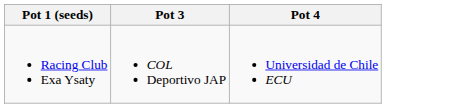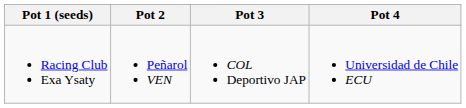+ column: Pot 2 | Peñarol VEN
